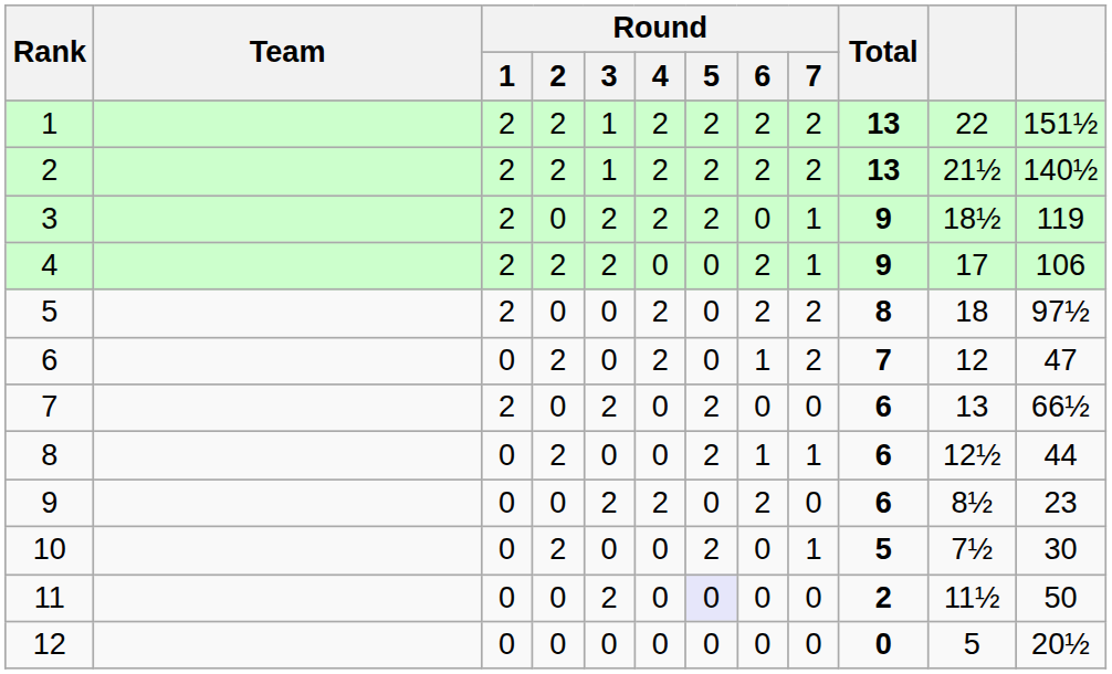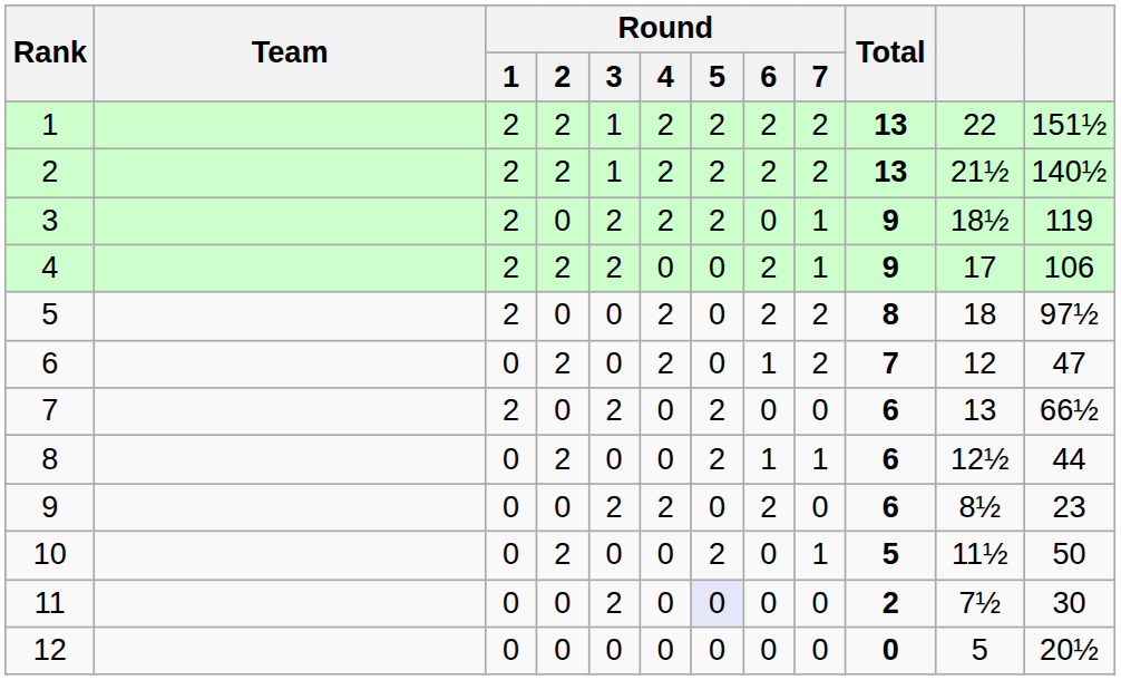10 | column 11: 7½ -> 11½
10 | column 12: 30 -> 50
11 | column 11: 11½ -> 7½
11 | column 12: 50 -> 30
